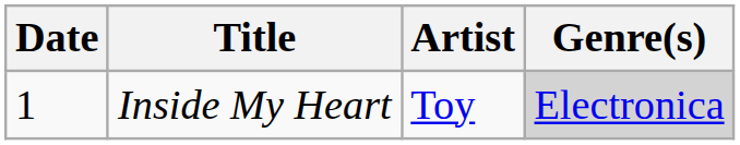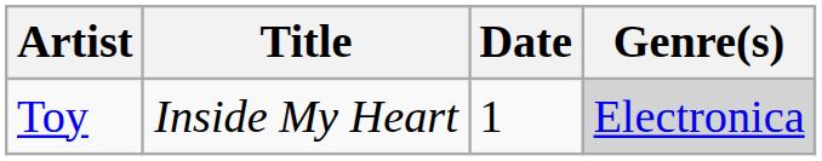columns swapped: Date <-> Artist
